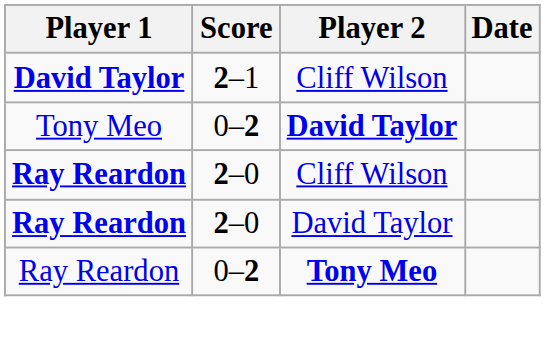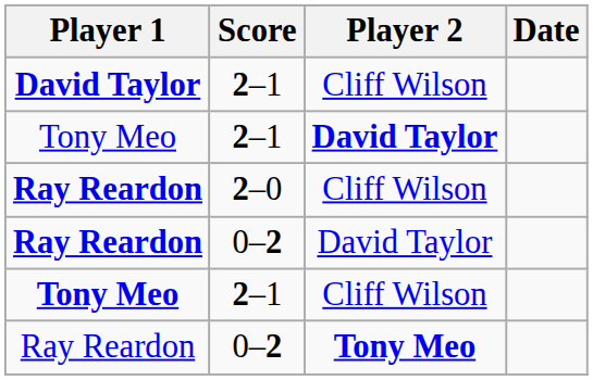Tony Meo / David Taylor | Score: 0–2 -> 2–1
Ray Reardon / David Taylor | Score: 2–0 -> 0–2
+ row: Tony Meo | 2–1 | Cliff Wilson
